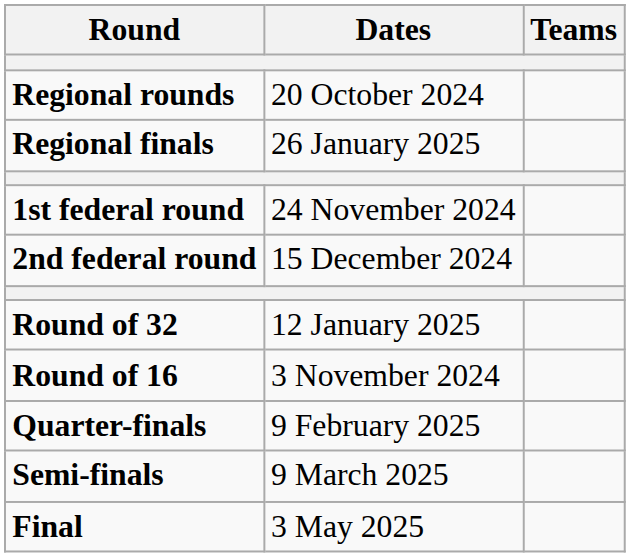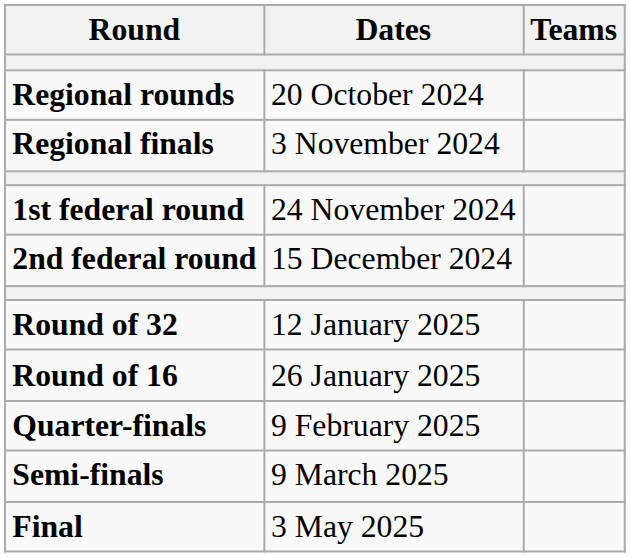Regional finals | Dates: 26 January 2025 -> 3 November 2024
Round of 16 | Dates: 3 November 2024 -> 26 January 2025
